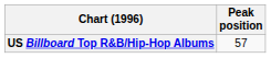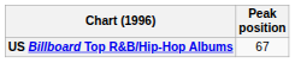US Billboard Top R&B/Hip-Hop Albums | Peak position: 57 -> 67
